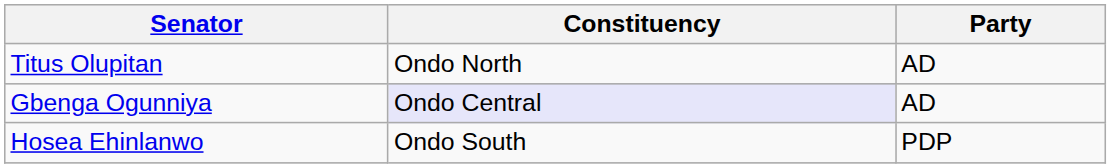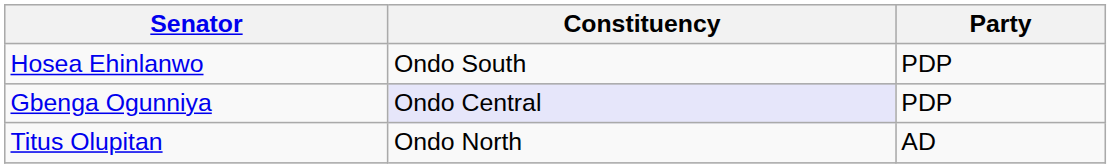rows swapped: Titus Olupitan <-> Hosea Ehinlanwo
Gbenga Ogunniya | Party: AD -> PDP
